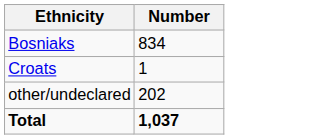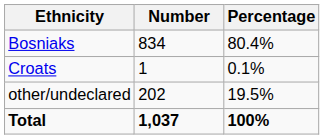+ column: Percentage | 80.4% | 0.1% | 19.5% | 100%
